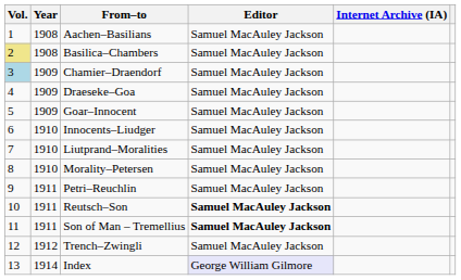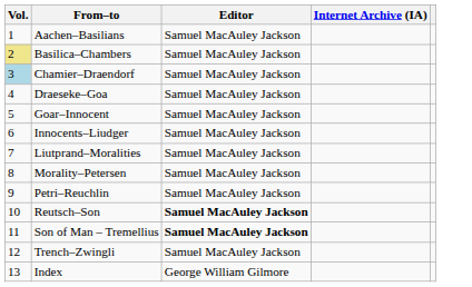- column: Year | 1908 | 1908 | 1909 | 1909 | 1909 | 1910 | 1910 | 1910 | 1911 | 1911 | 1911 | 1912 | 1914
Index | Editor: lavender background -> no background
